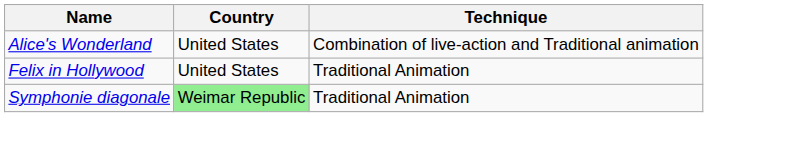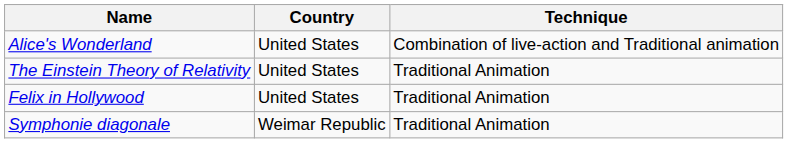+ row: The Einstein Theory of Relativity | United States | Traditional Animation
Symphonie diagonale | Country: lightgreen background -> no background
